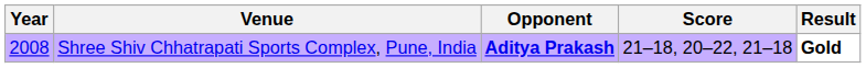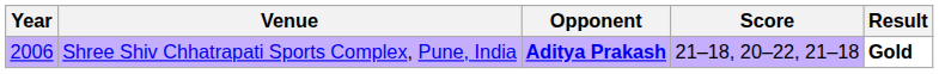Shree Shiv Chhatrapati Sports Complex, Pune, India | Year: 2008 -> 2006
